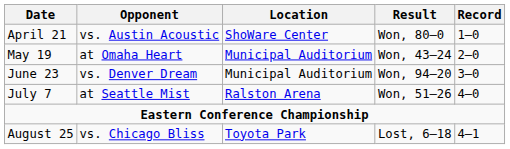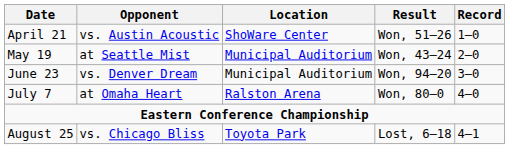April 21 | Result: Won, 80–0 -> Won, 51–26
May 19 | Opponent: at Omaha Heart -> at Seattle Mist
July 7 | Opponent: at Seattle Mist -> at Omaha Heart
July 7 | Result: Won, 51–26 -> Won, 80–0
